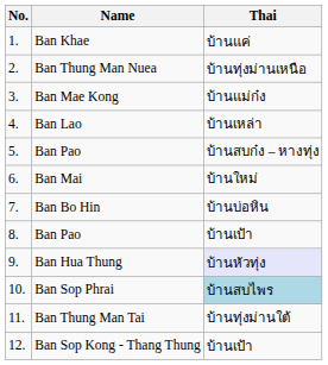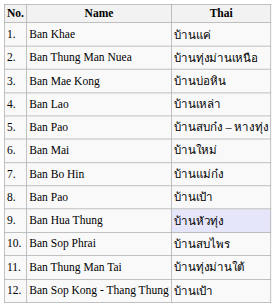Ban Mae Kong | Thai: บ้านแม่ก๋ง -> บ้านบ่อหิน
Ban Bo Hin | Thai: บ้านบ่อหิน -> บ้านแม่ก๋ง
Ban Sop Phrai | Thai: lightblue background -> no background
